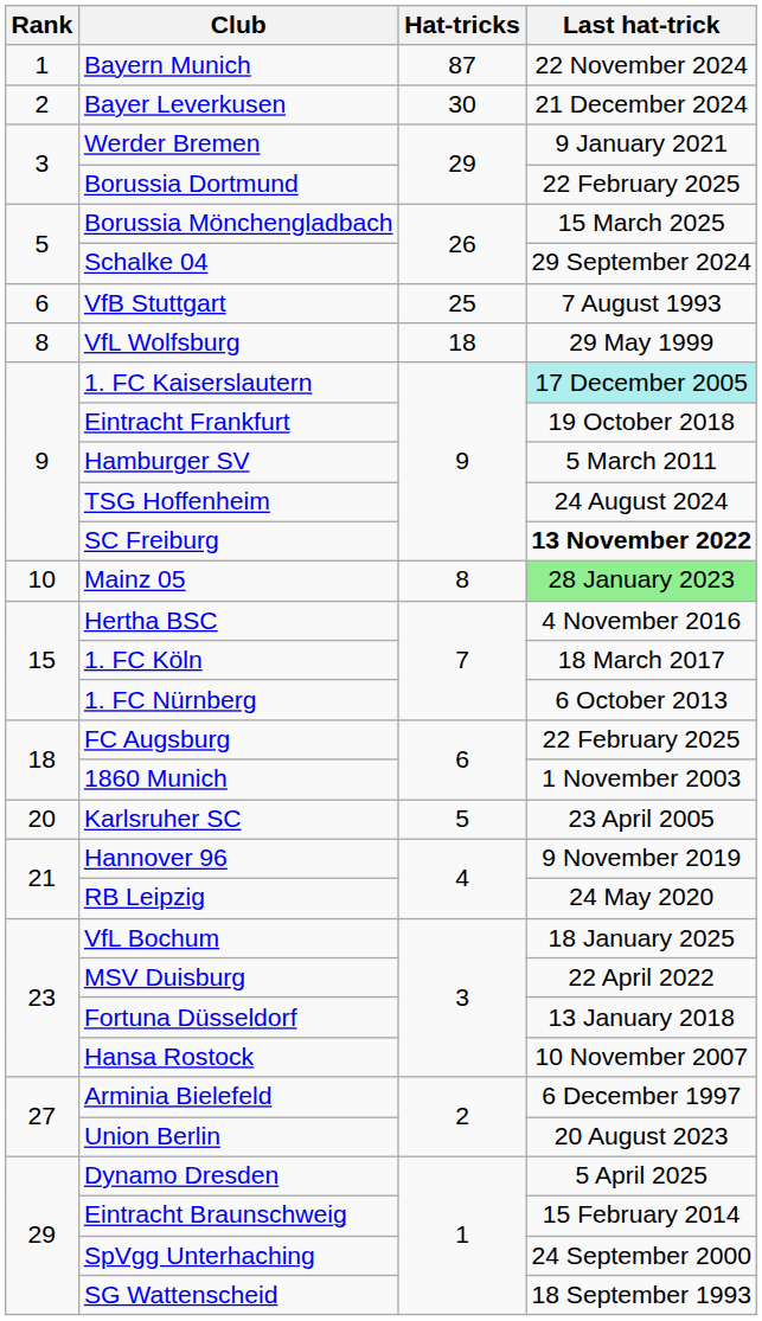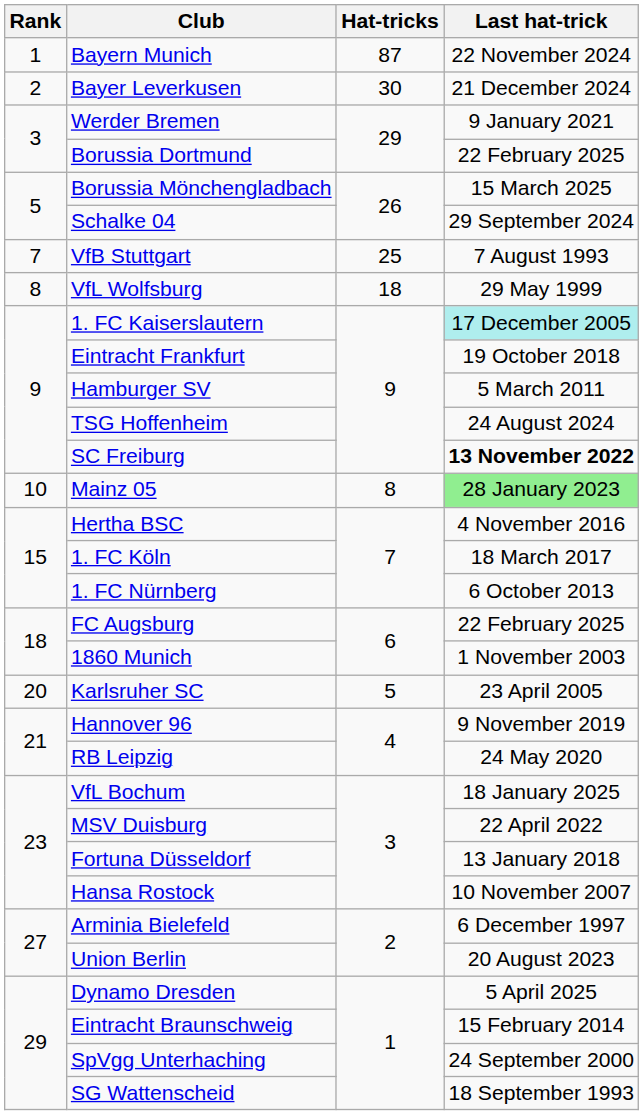VfB Stuttgart | Rank: 6 -> 7
